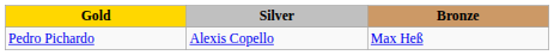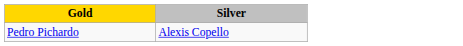- column: Bronze | Max Heß
